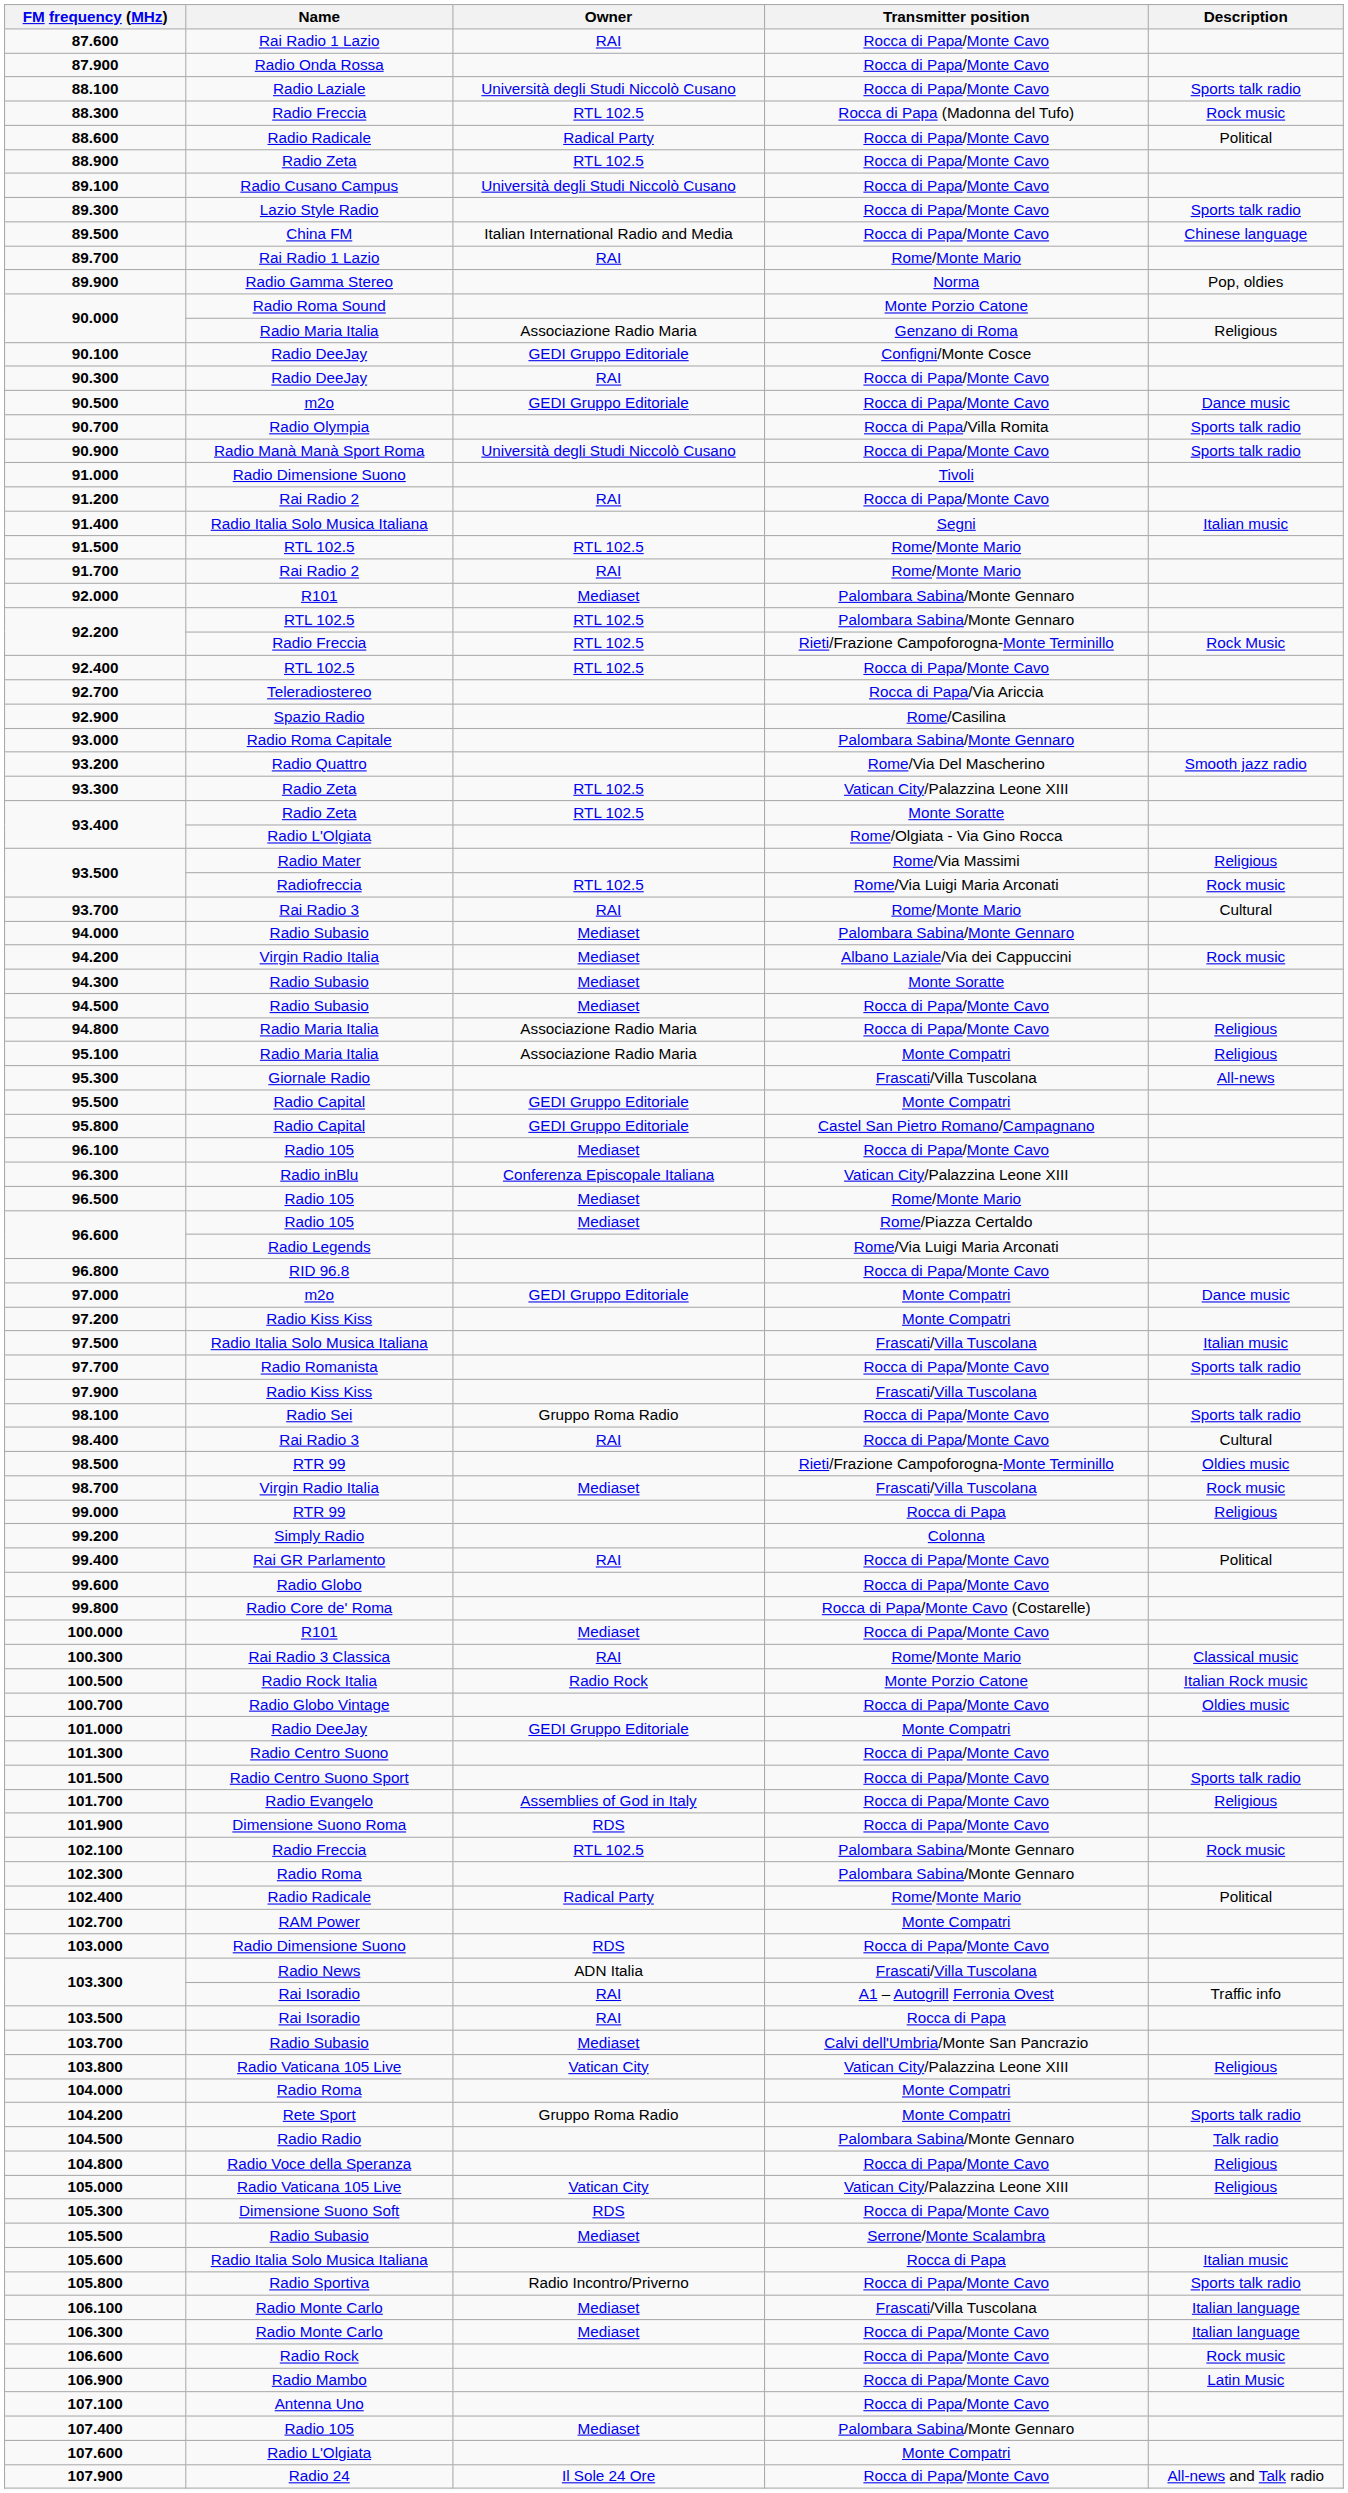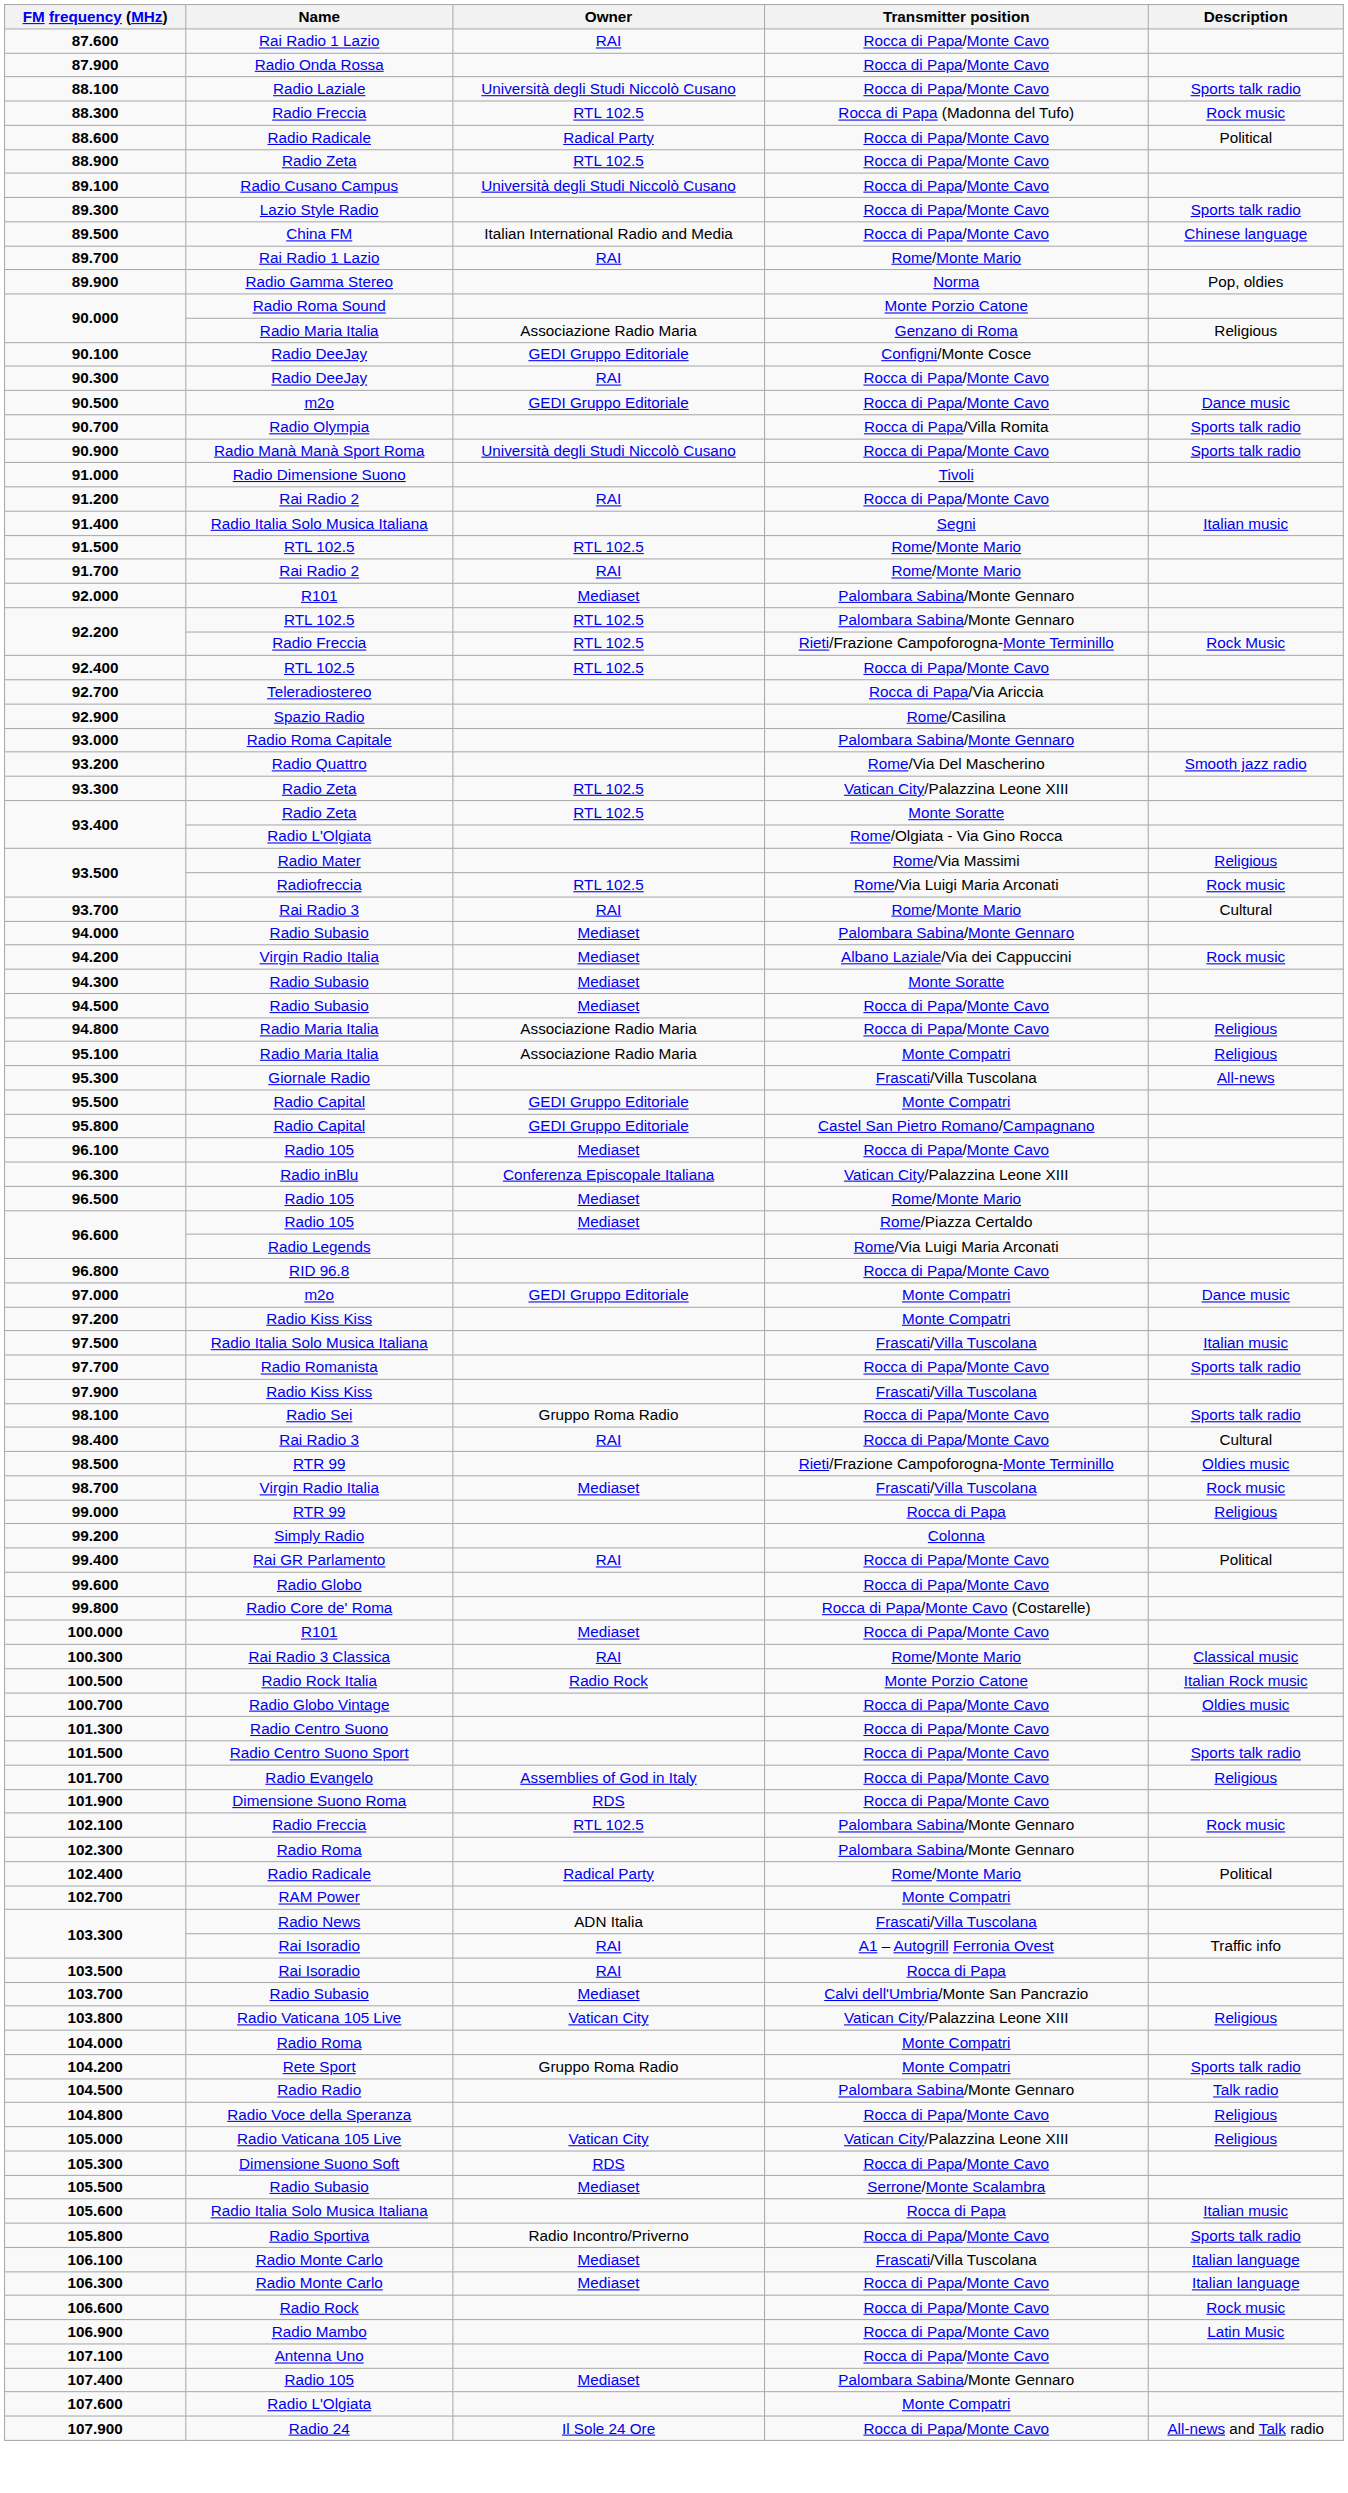- row: 101.000 | Radio DeeJay | GEDI Gruppo Editoriale | Monte Compatri
- row: 103.000 | Radio Dimensione Suono | RDS | Rocca di Papa/Monte Cavo
